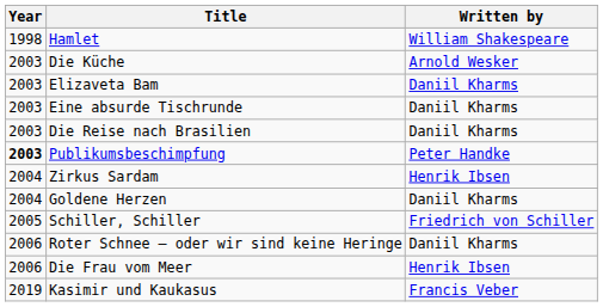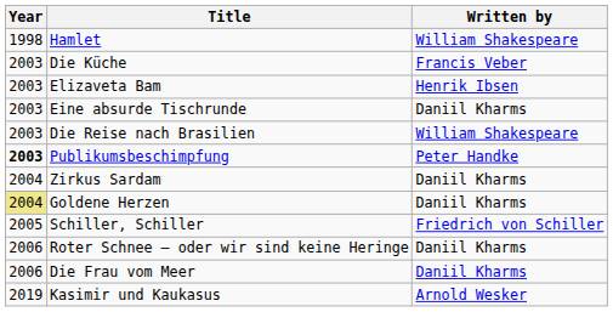Die Küche | Written by: Arnold Wesker -> Francis Veber
Elizaveta Bam | Written by: Daniil Kharms -> Henrik Ibsen
Die Reise nach Brasilien | Written by: Daniil Kharms -> William Shakespeare
Zirkus Sardam | Written by: Henrik Ibsen -> Daniil Kharms
Goldene Herzen | Year: no background -> khaki background
Die Frau vom Meer | Written by: Henrik Ibsen -> Daniil Kharms
Kasimir und Kaukasus | Written by: Francis Veber -> Arnold Wesker
